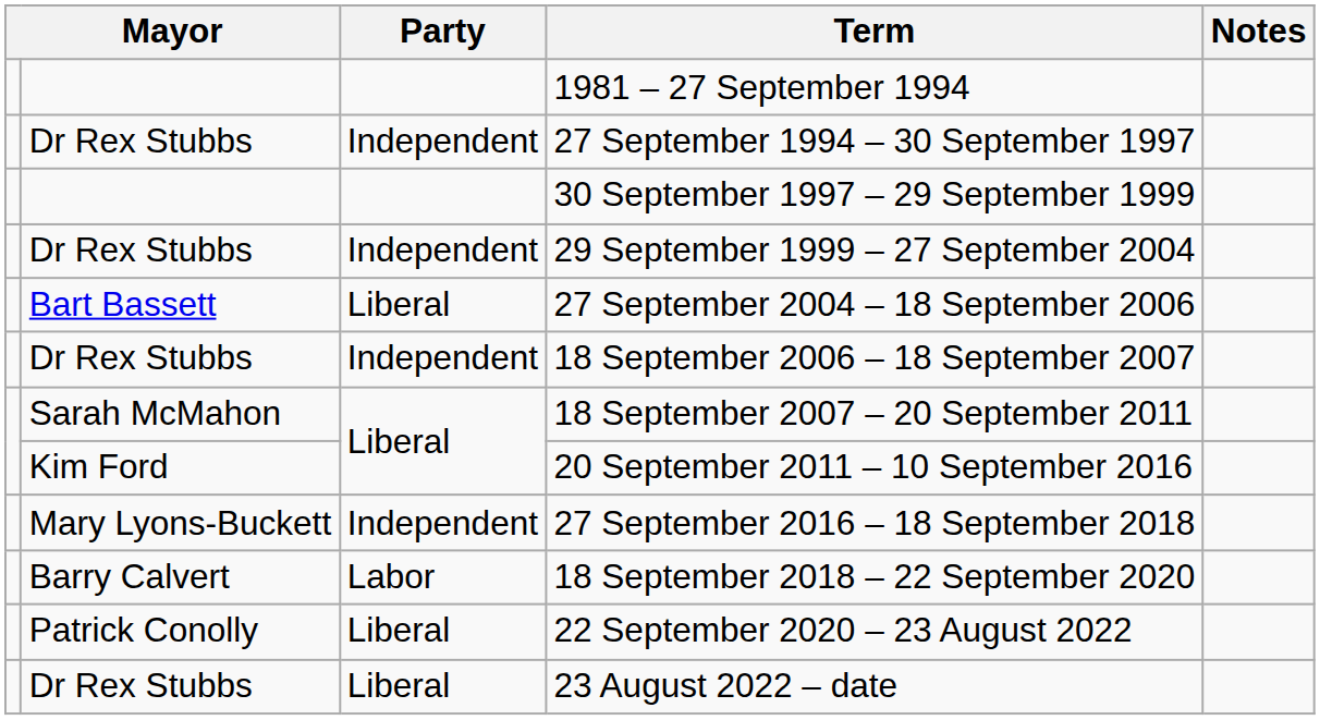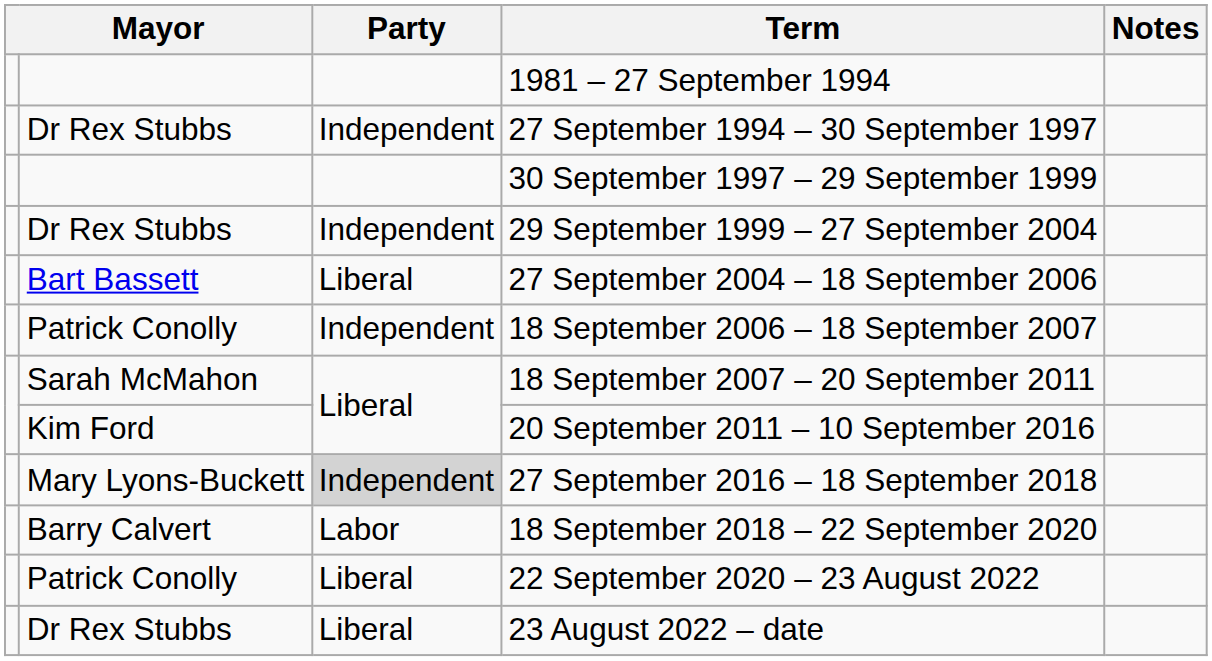18 September 2006 – 18 September 2007 | column 2: Dr Rex Stubbs -> Patrick Conolly
27 September 2016 – 18 September 2018 | Party: no background -> lightgrey background
